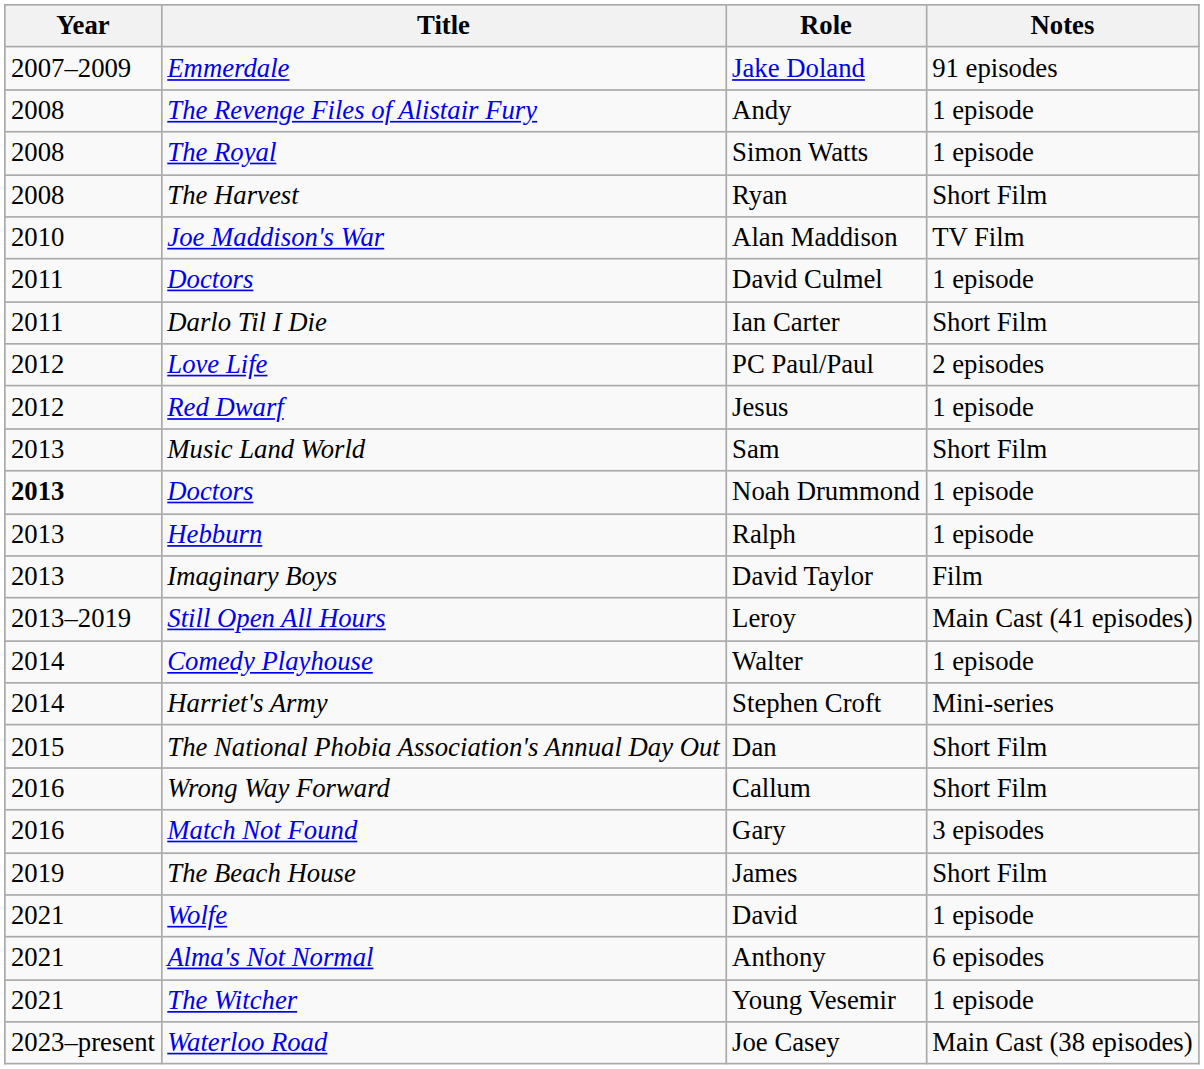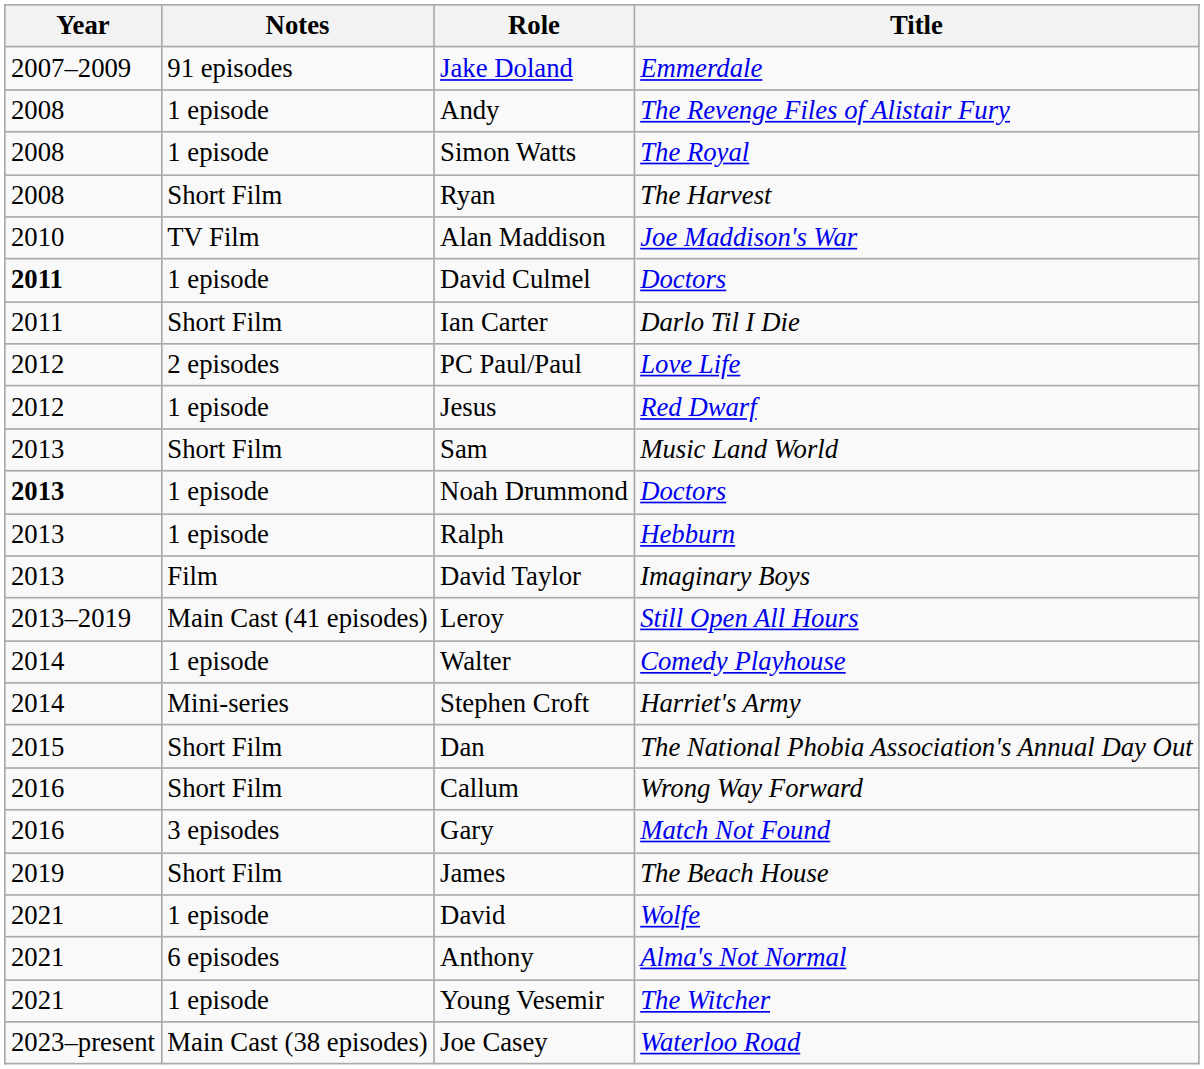columns swapped: Title <-> Notes
David Culmel | Year: normal -> bold
